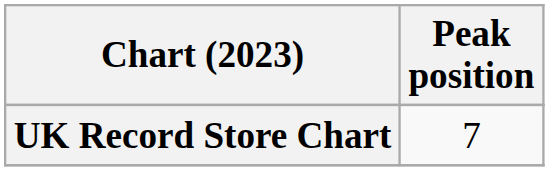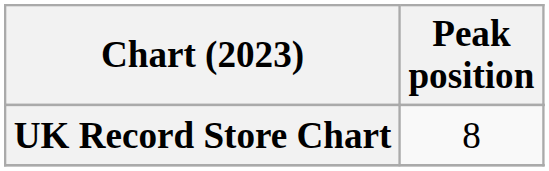UK Record Store Chart | Peak position: 7 -> 8
